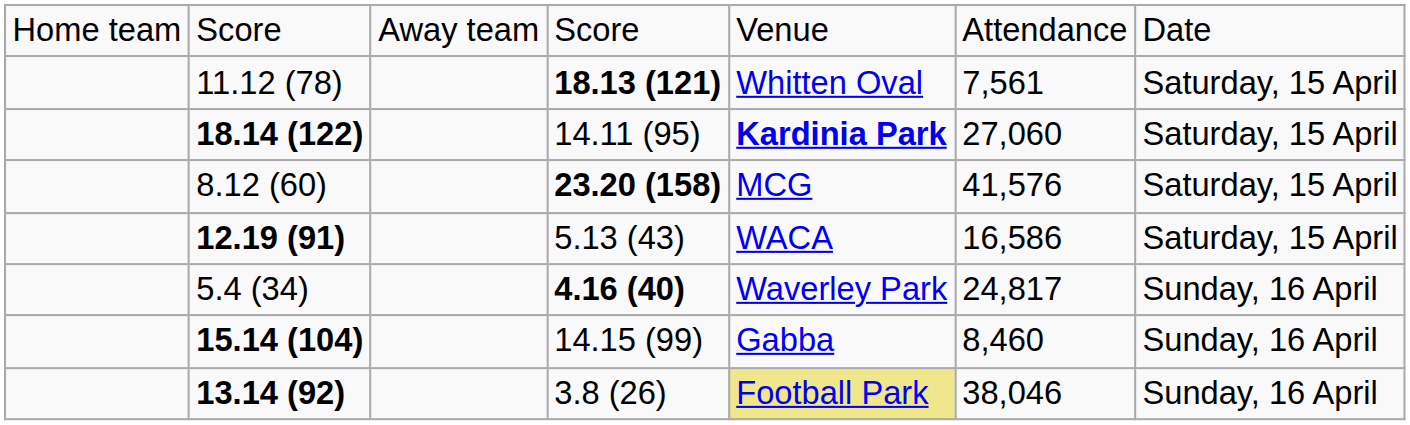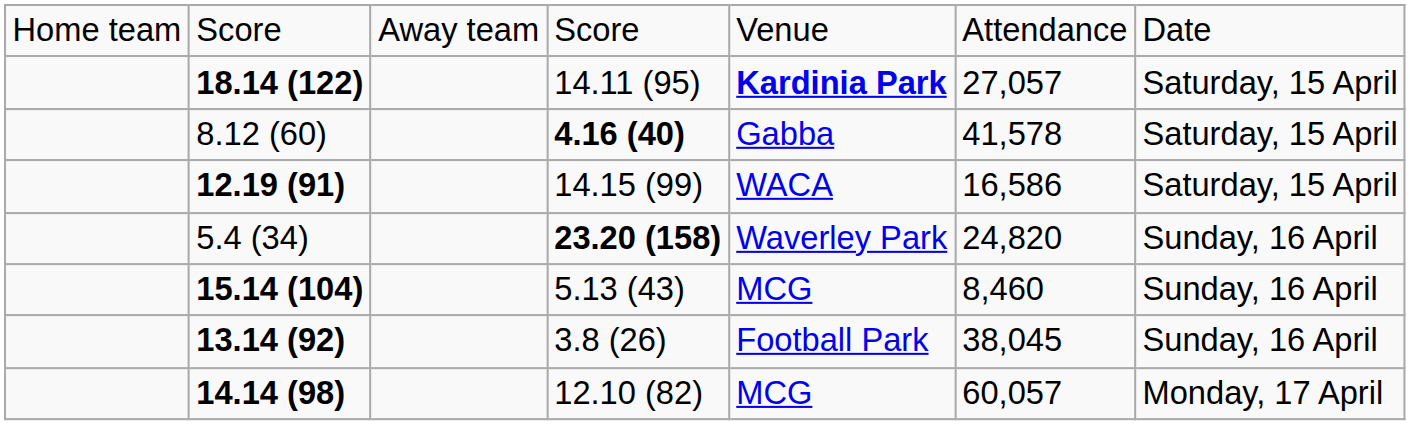- row: 11.12 (78) | 18.13 (121) | Whitten Oval | 7,561 | Saturday, 15 April
18.14 (122) | column 6: 27,060 -> 27,057
8.12 (60) | column 4: 23.20 (158) -> 4.16 (40)
8.12 (60) | column 5: MCG -> Gabba
8.12 (60) | column 6: 41,576 -> 41,578
12.19 (91) | column 4: 5.13 (43) -> 14.15 (99)
5.4 (34) | column 4: 4.16 (40) -> 23.20 (158)
5.4 (34) | column 6: 24,817 -> 24,820
15.14 (104) | column 4: 14.15 (99) -> 5.13 (43)
15.14 (104) | column 5: Gabba -> MCG
13.14 (92) | column 5: khaki background -> no background
13.14 (92) | column 6: 38,046 -> 38,045
+ row: 14.14 (98) | 12.10 (82) | MCG | 60,057 | Monday, 17 April
